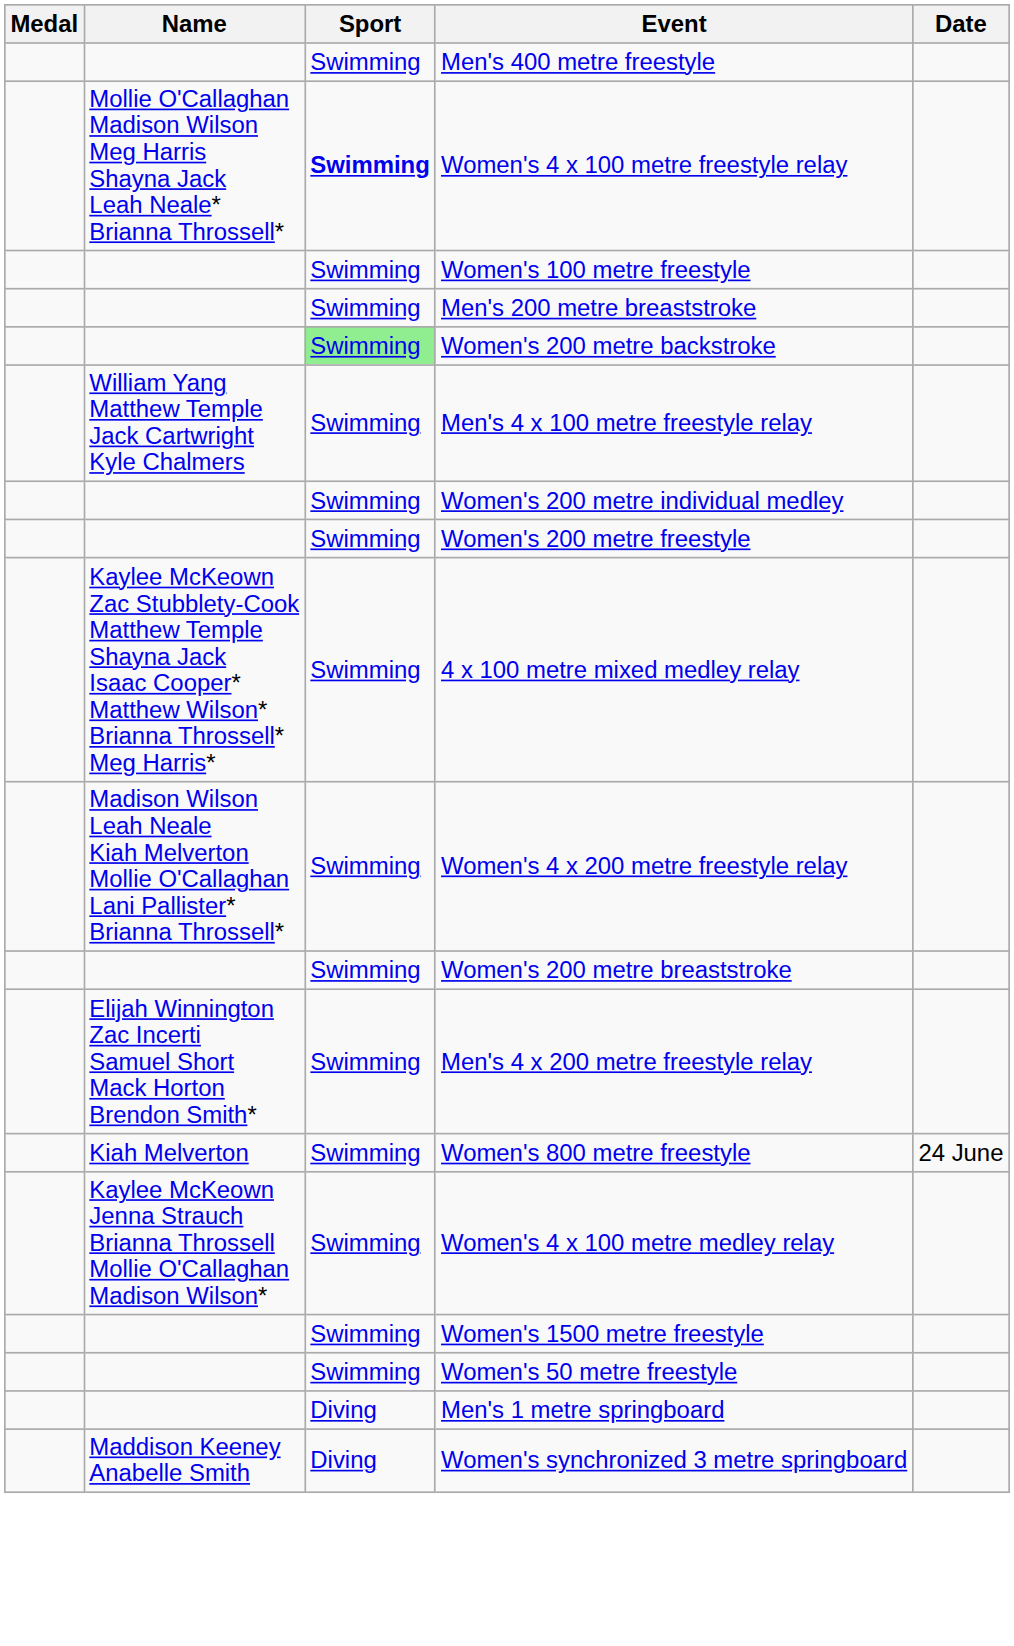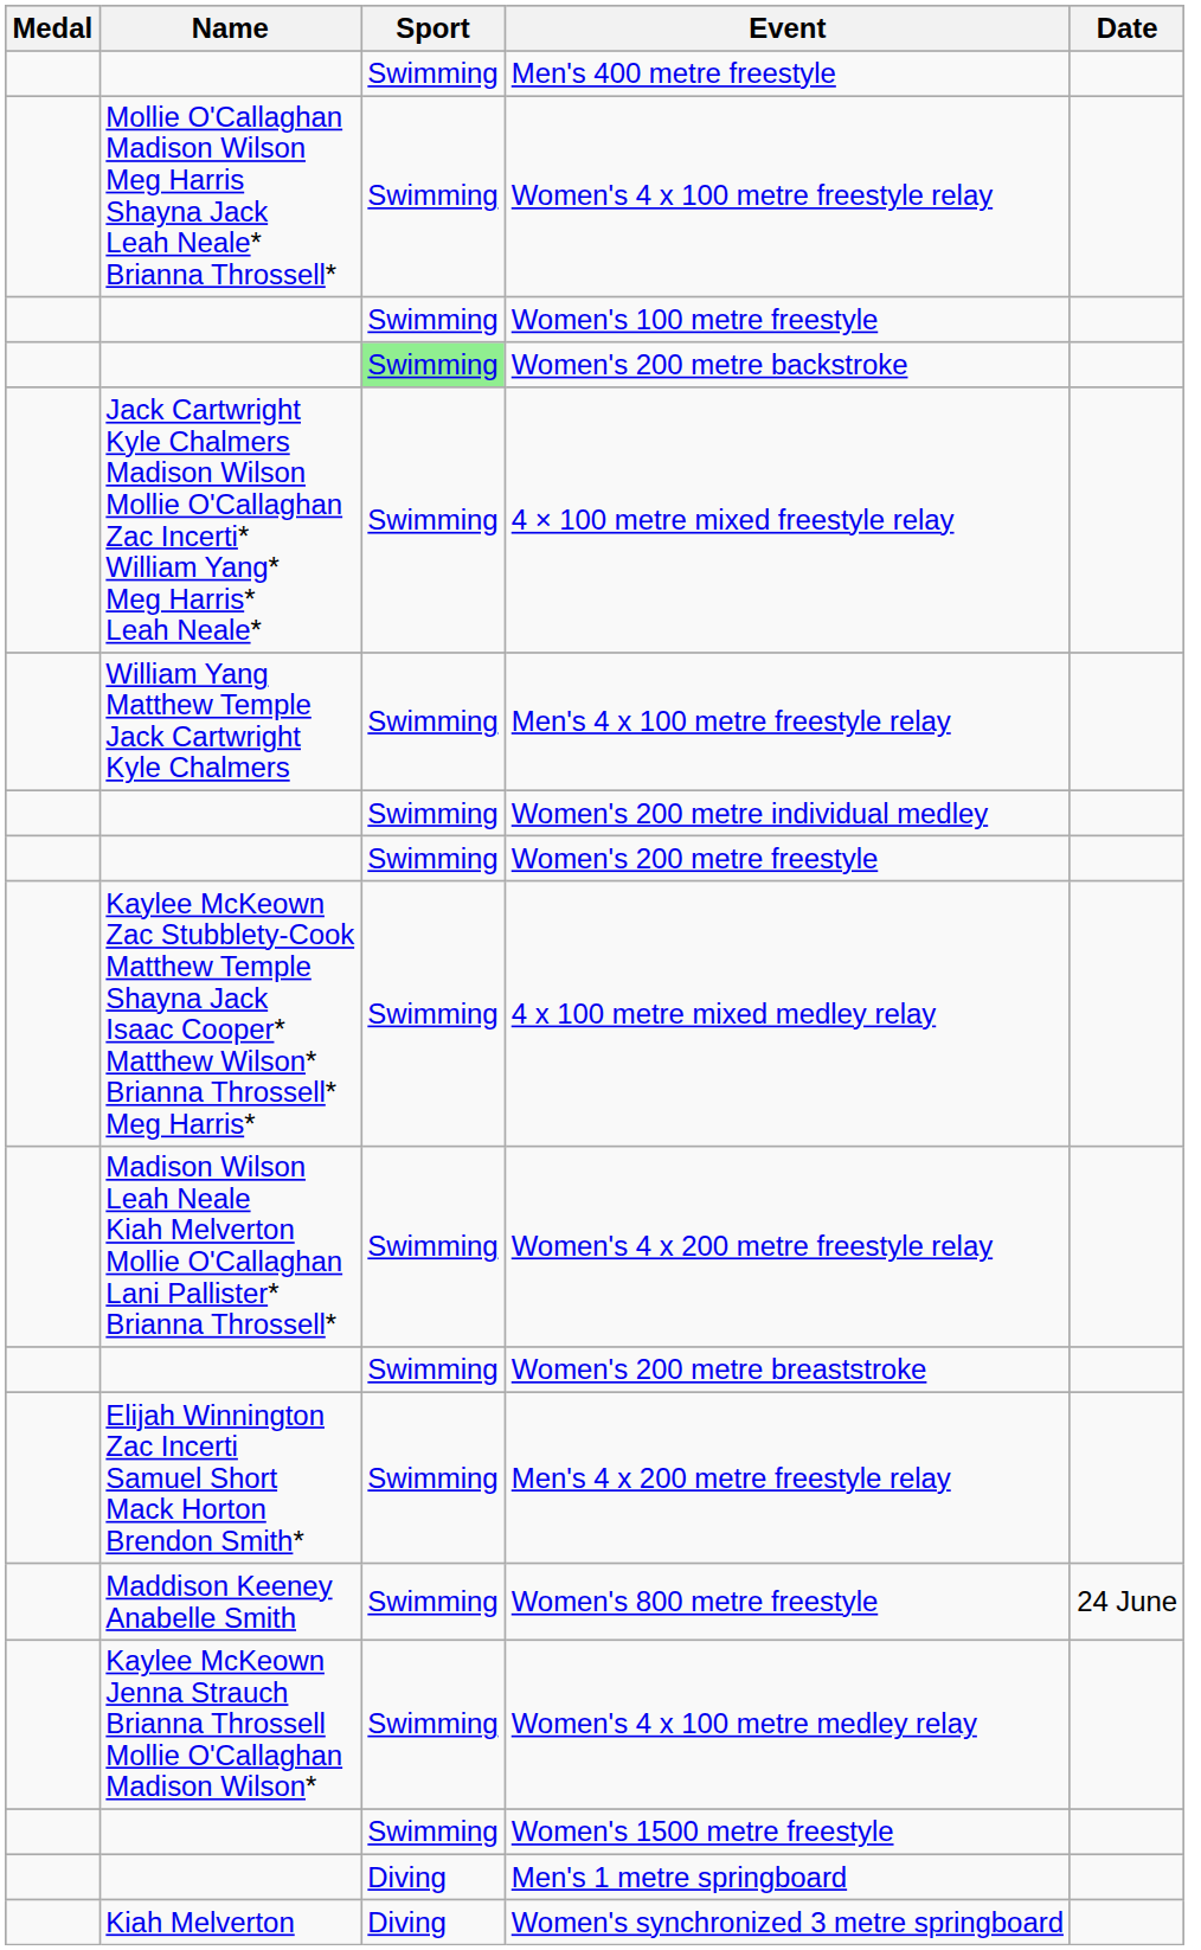Women's 4 x 100 metre freestyle relay | Sport: bold -> normal
- row: Swimming | Men's 200 metre breaststroke
+ row: Jack Cartwright Kyle Chalmers Madison Wilson Mollie O'Callaghan Zac Incerti* William Yang* Meg Harris* Leah Neale* | Swimming | 4 × 100 metre mixed freestyle relay
Women's 800 metre freestyle | Name: Kiah Melverton -> Maddison Keeney Anabelle Smith
- row: Swimming | Women's 50 metre freestyle
Women's synchronized 3 metre springboard | Name: Maddison Keeney Anabelle Smith -> Kiah Melverton
